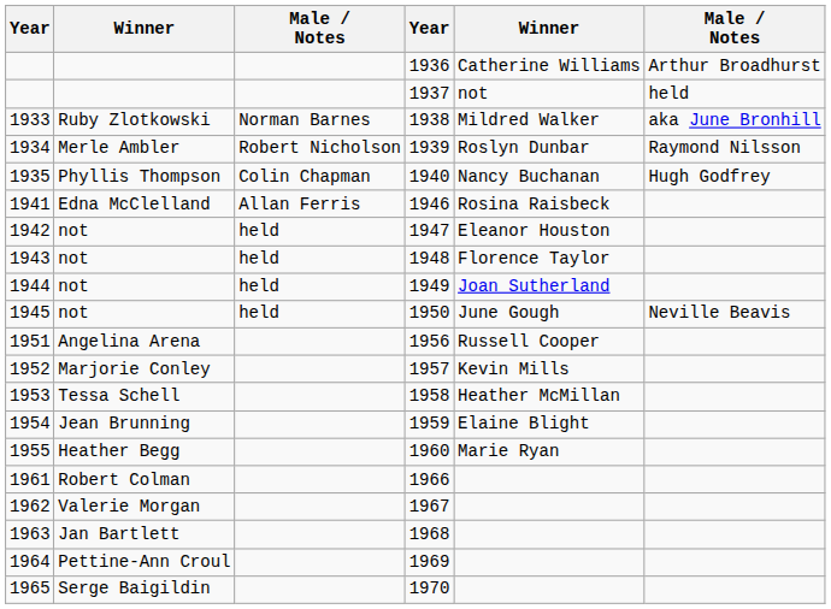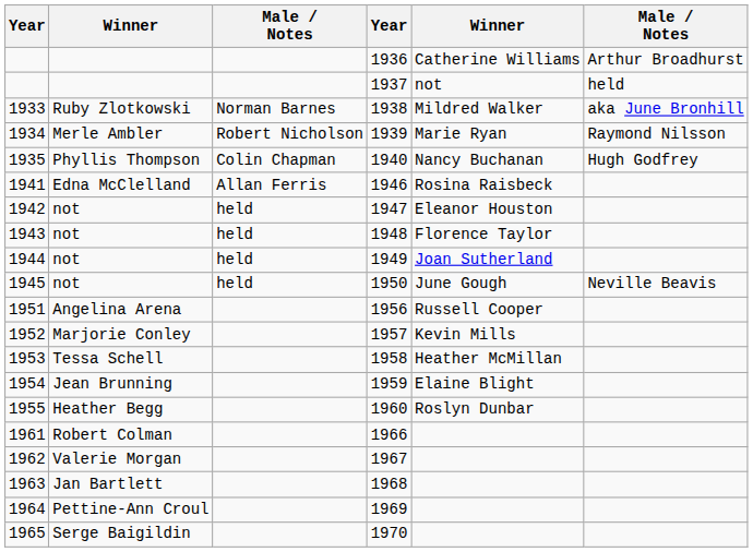1939 | column 5: Roslyn Dunbar -> Marie Ryan
1960 | column 5: Marie Ryan -> Roslyn Dunbar
